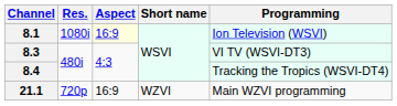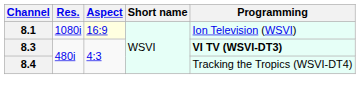8.3 | Programming: normal -> bold
- row: 21.1 | 720p | 16:9 | WZVI | Main WZVI programming
